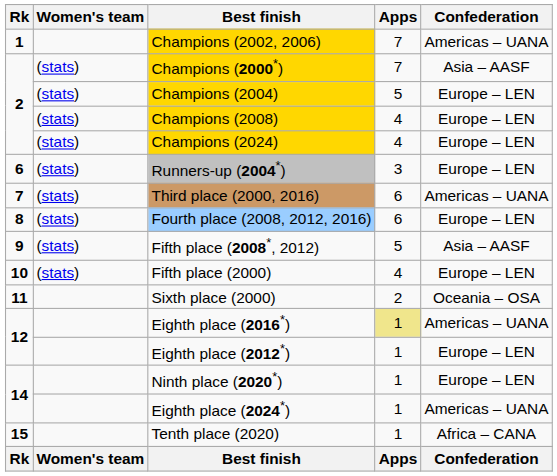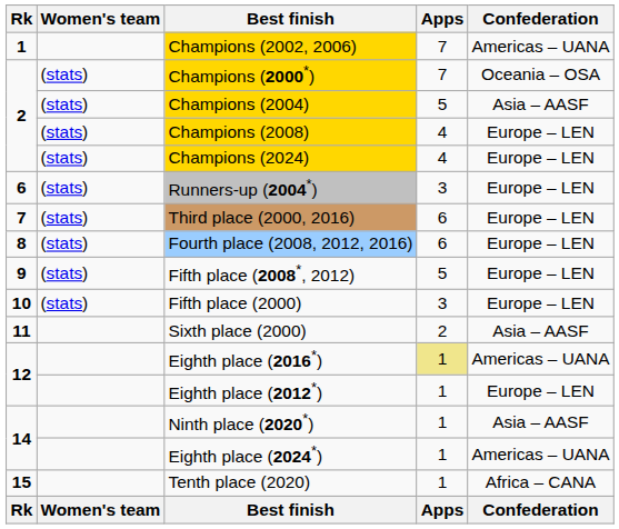Champions (2000*) | Confederation: Asia – AASF -> Oceania – OSA
Champions (2004) | Confederation: Europe – LEN -> Asia – AASF
Third place (2000, 2016) | Confederation: Americas – UANA -> Europe – LEN
Fifth place (2008*, 2012) | Confederation: Asia – AASF -> Europe – LEN
Fifth place (2000) | Apps: 4 -> 3
Sixth place (2000) | Confederation: Oceania – OSA -> Asia – AASF
Ninth place (2020*) | Confederation: Europe – LEN -> Asia – AASF
